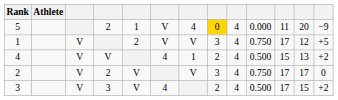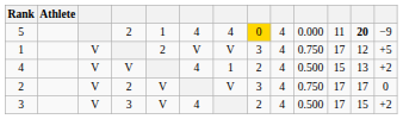5 | column 6: V -> 4
5 | column 12: normal -> bold
